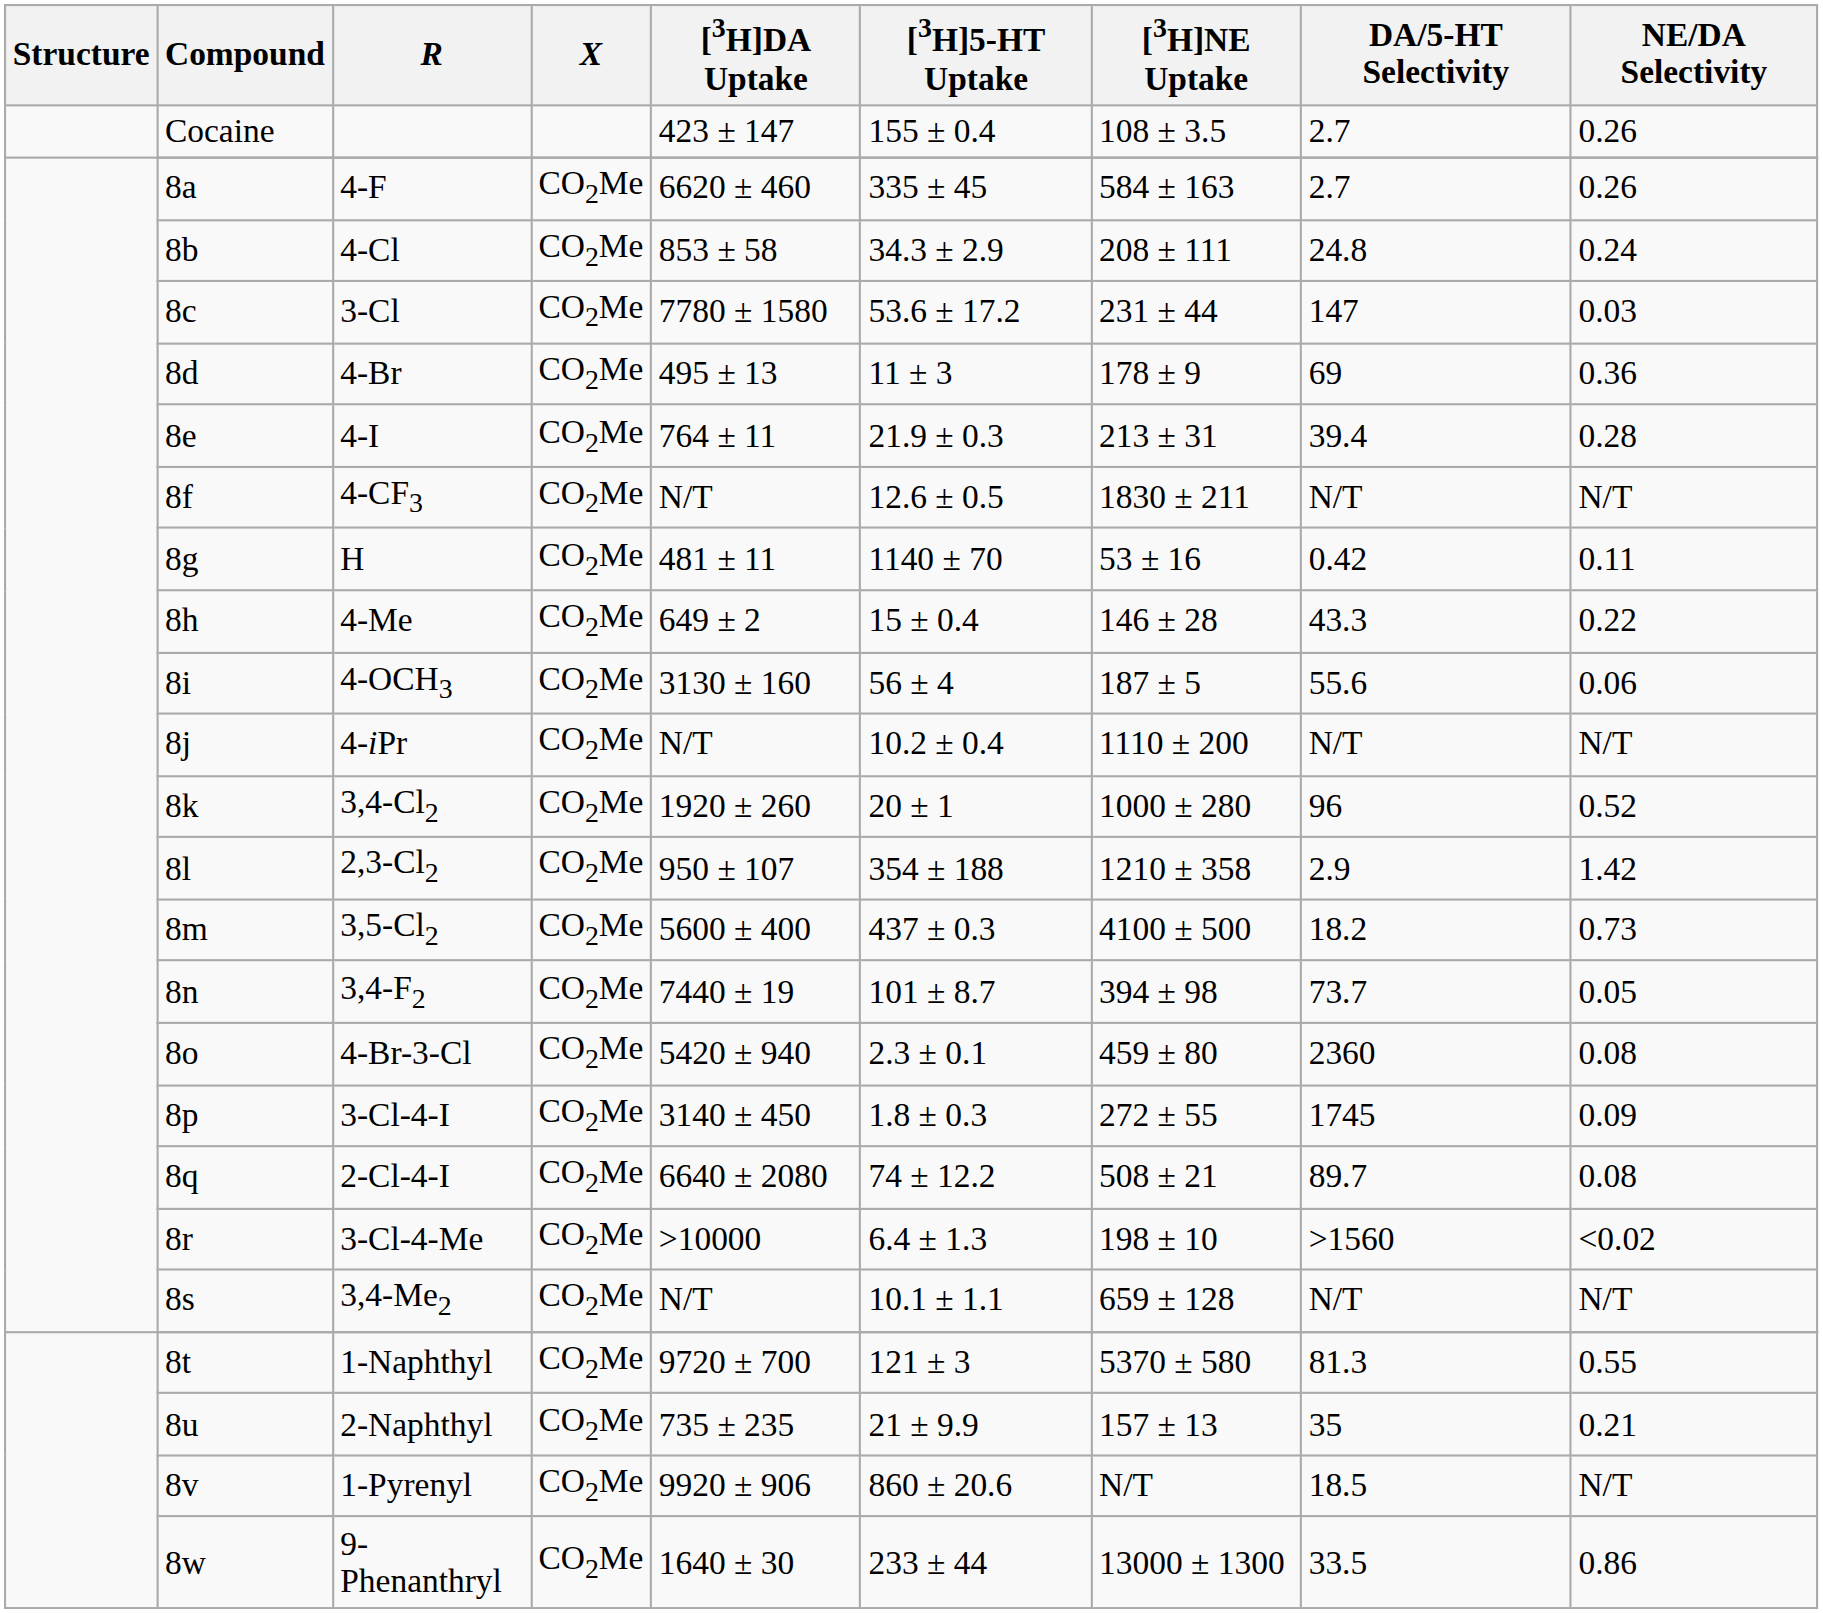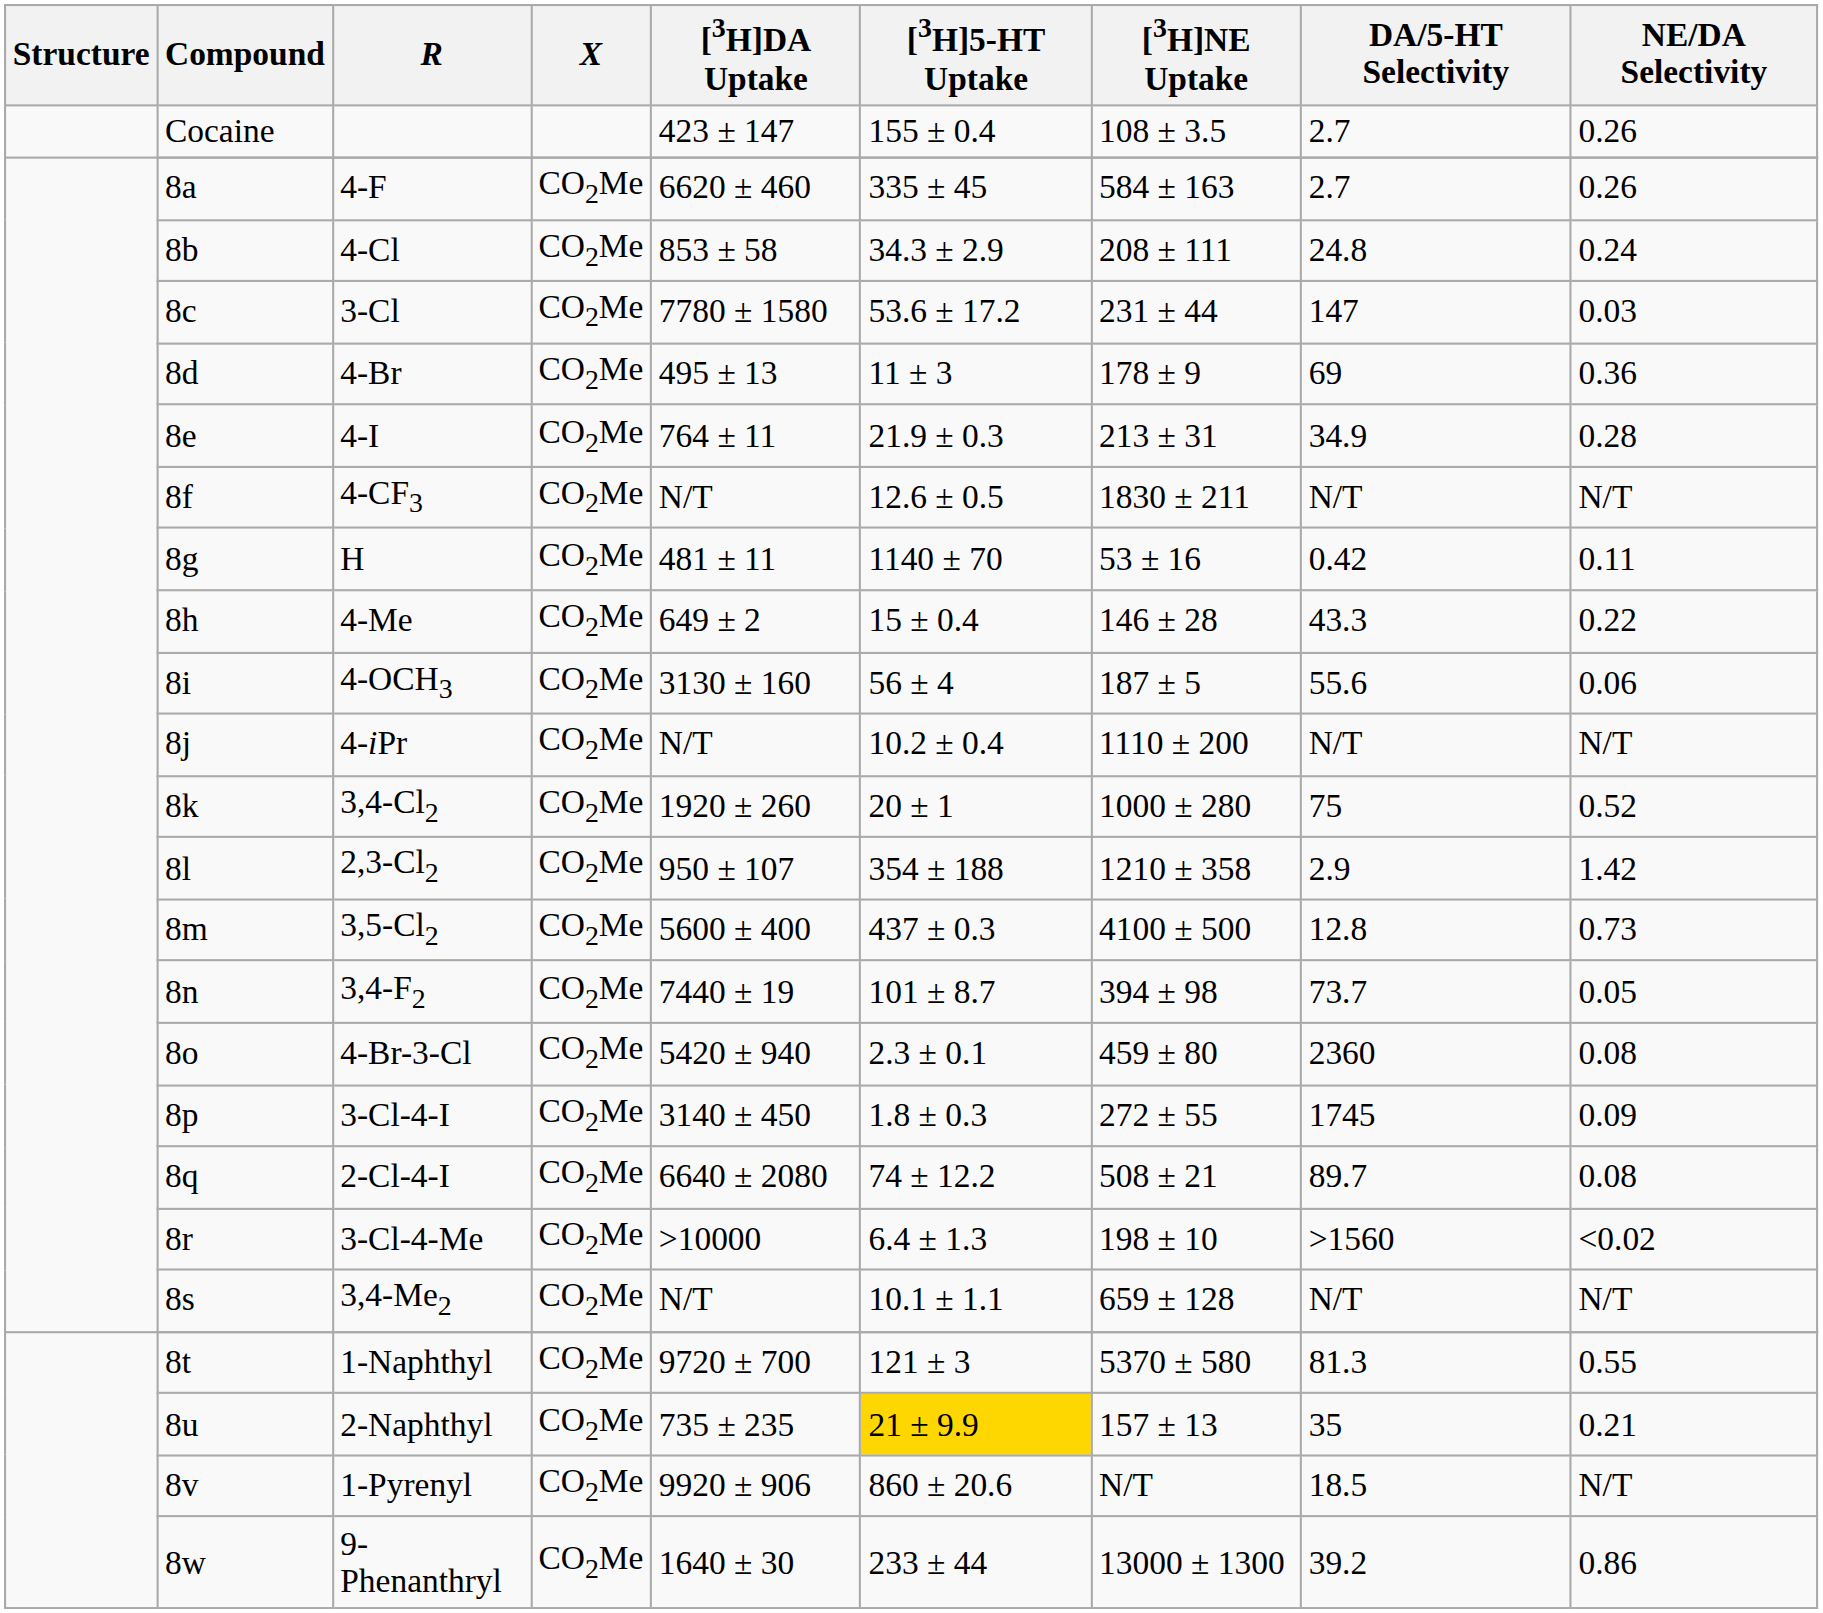4-I | DA/5-HT Selectivity: 39.4 -> 34.9
3,4-Cl2 | DA/5-HT Selectivity: 96 -> 75
3,5-Cl2 | DA/5-HT Selectivity: 18.2 -> 12.8
2-Naphthyl | [3H]5-HT Uptake: no background -> gold background
9-Phenanthryl | DA/5-HT Selectivity: 33.5 -> 39.2
